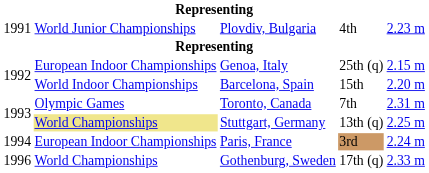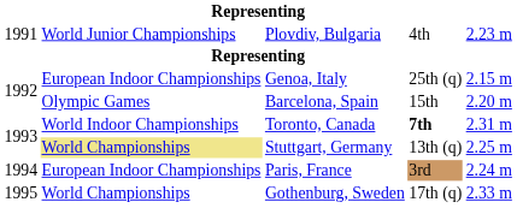Barcelona, Spain | column 2: World Indoor Championships -> Olympic Games
Toronto, Canada | column 2: Olympic Games -> World Indoor Championships
Toronto, Canada | column 4: normal -> bold
Gothenburg, Sweden | column 1: 1996 -> 1995
